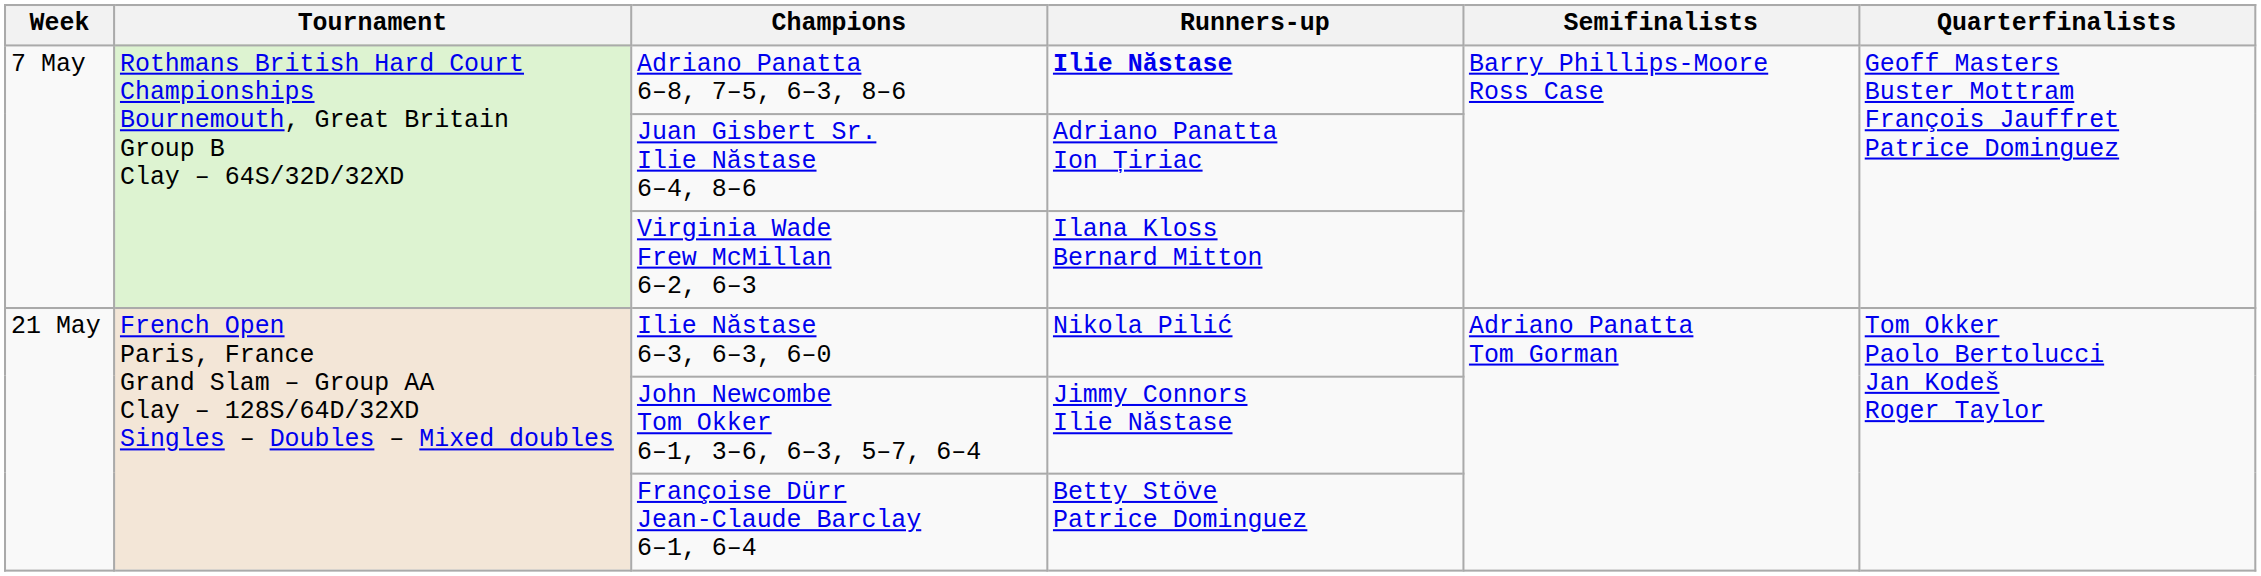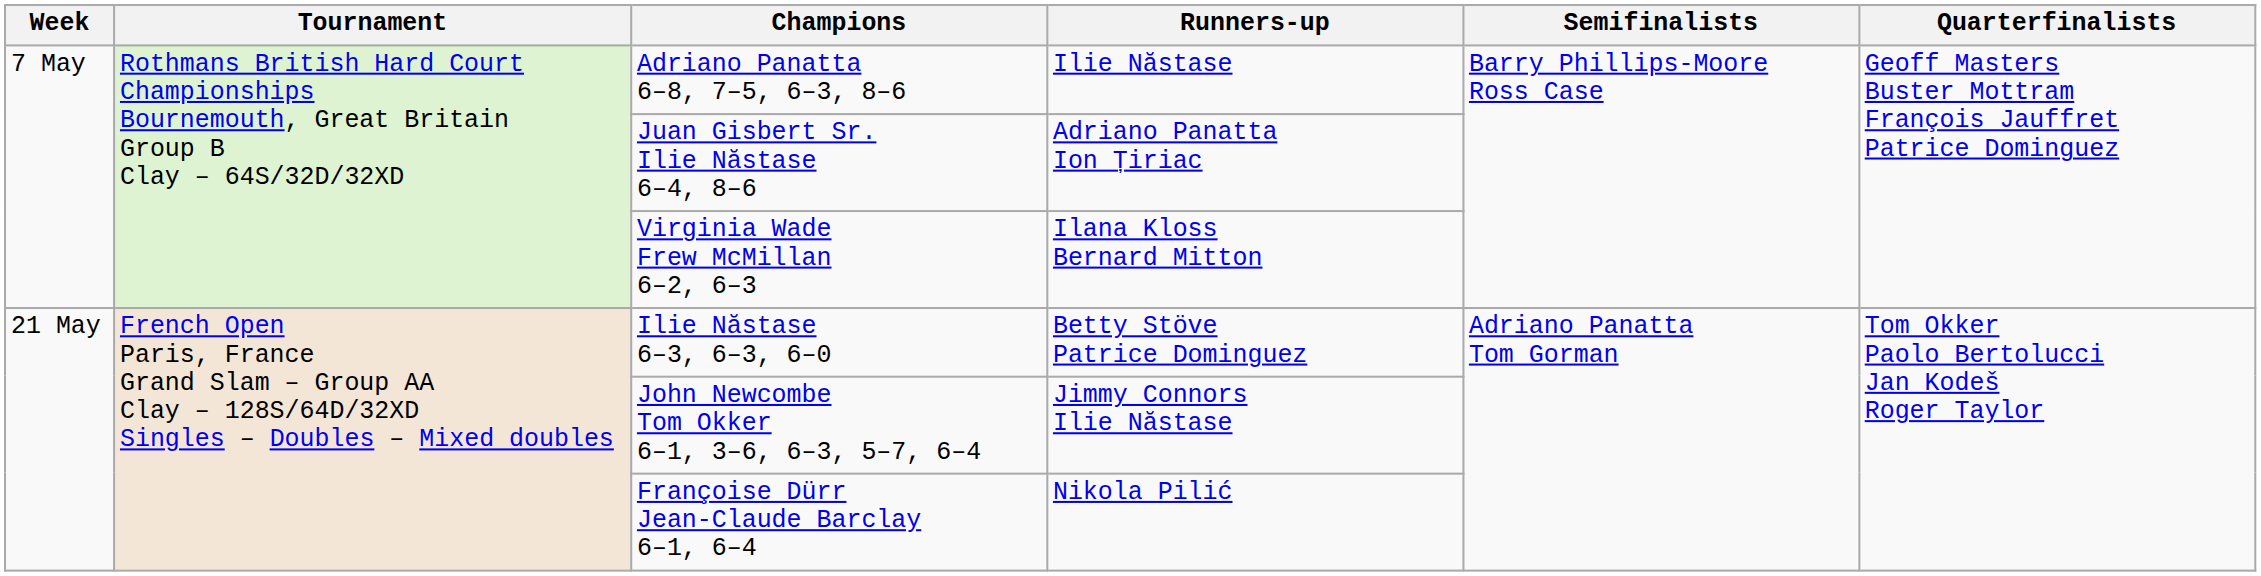Adriano Panatta 6–8, 7–5, 6–3, 8–6 | Runners-up: bold -> normal
Ilie Năstase 6–3, 6–3, 6–0 | Runners-up: Nikola Pilić -> Betty Stöve Patrice Dominguez
Françoise Dürr Jean-Claude Barclay 6–1, 6–4 | Runners-up: Betty Stöve Patrice Dominguez -> Nikola Pilić
